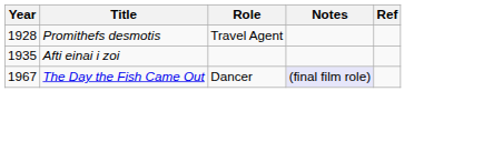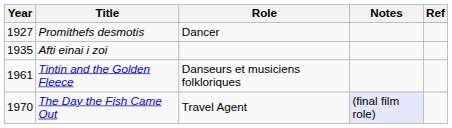Promithefs desmotis | Year: 1928 -> 1927
Promithefs desmotis | Role: Travel Agent -> Dancer
+ row: 1961 | Tintin and the Golden Fleece | Danseurs et musiciens folkloriques
The Day the Fish Came Out | Year: 1967 -> 1970
The Day the Fish Came Out | Role: Dancer -> Travel Agent
